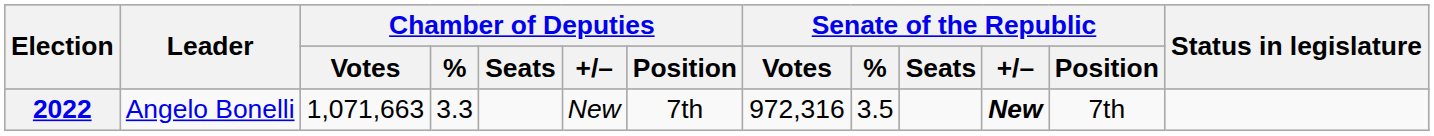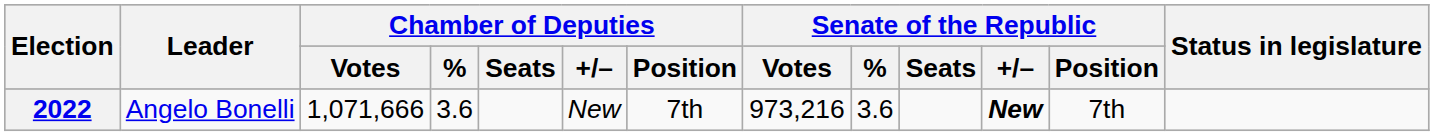2022 | Chamber of Deputies / Votes: 1,071,663 -> 1,071,666
2022 | Chamber of Deputies / %: 3.3 -> 3.6
2022 | Senate of the Republic / Votes: 972,316 -> 973,216
2022 | Senate of the Republic / %: 3.5 -> 3.6
